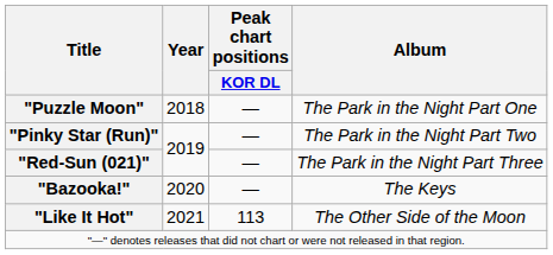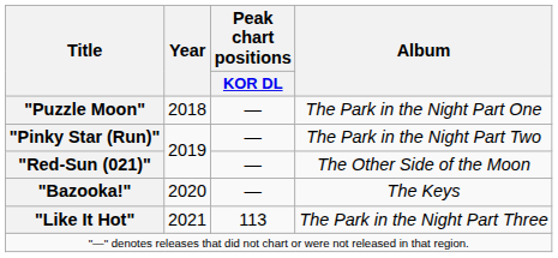"Red-Sun (021)" | Album: The Park in the Night Part Three -> The Other Side of the Moon
"Like It Hot" | Album: The Other Side of the Moon -> The Park in the Night Part Three
